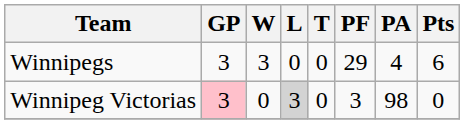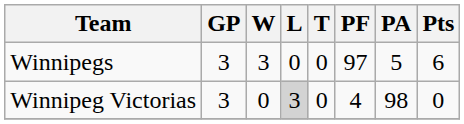Winnipegs | PF: 29 -> 97
Winnipegs | PA: 4 -> 5
Winnipeg Victorias | GP: pink background -> no background
Winnipeg Victorias | PF: 3 -> 4
